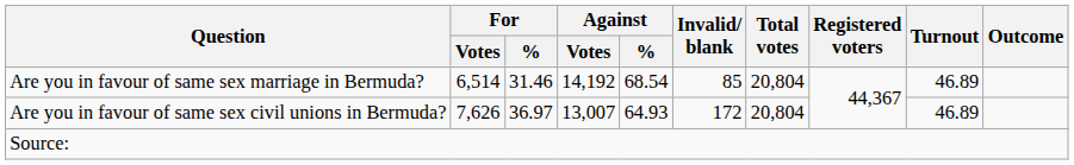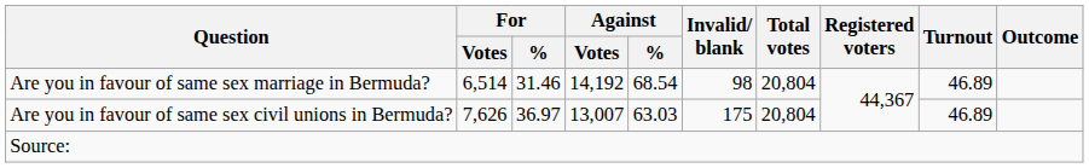Are you in favour of same sex marriage in Bermuda? | Invalid/ blank: 85 -> 98
Are you in favour of same sex civil unions in Bermuda? | Against / %: 64.93 -> 63.03
Are you in favour of same sex civil unions in Bermuda? | Invalid/ blank: 172 -> 175
